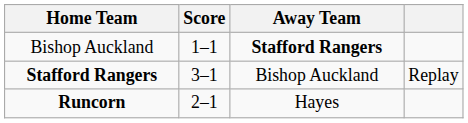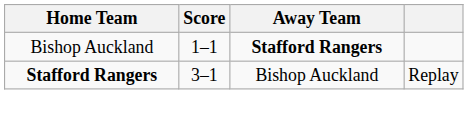- row: Runcorn | 2–1 | Hayes
